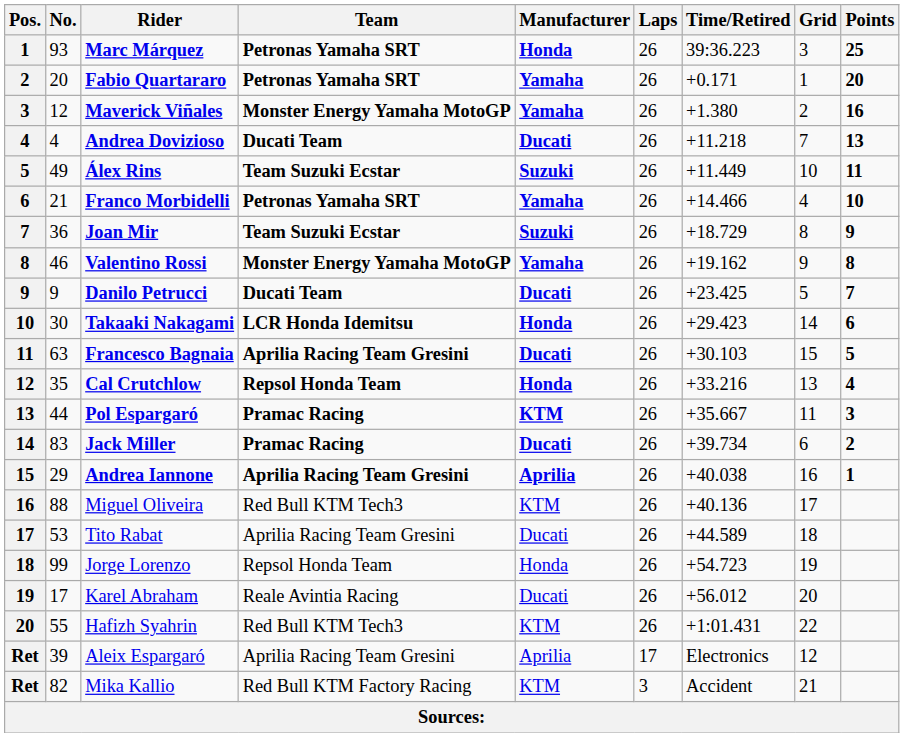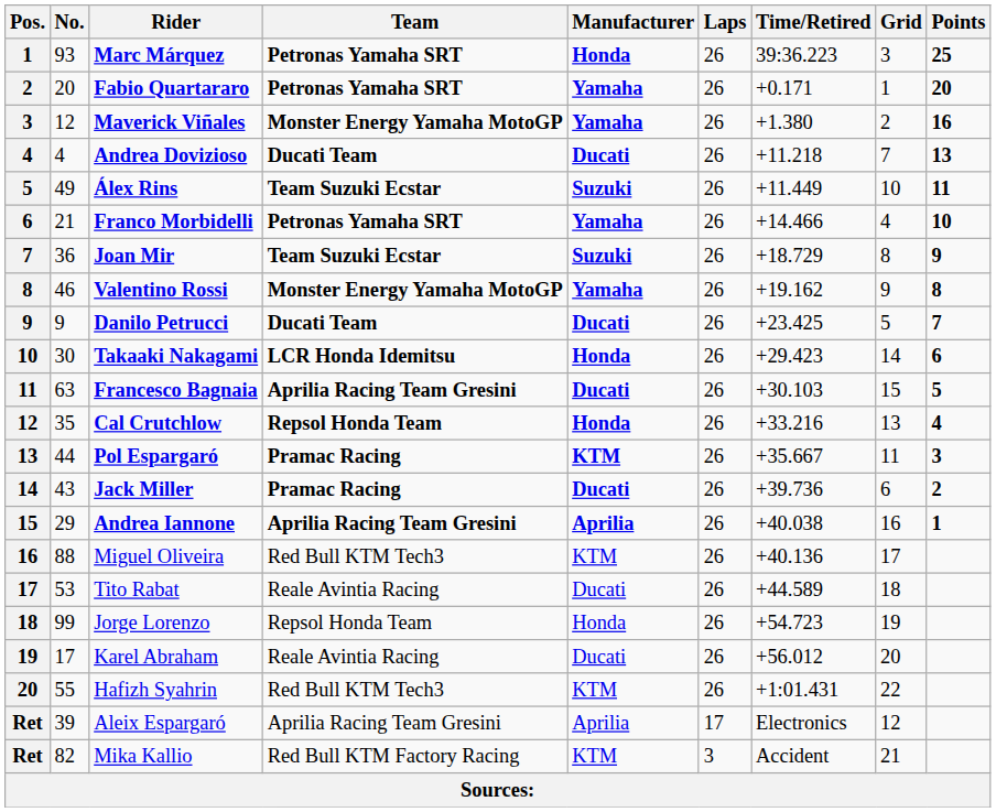Jack Miller | No.: 83 -> 43
Jack Miller | Time/Retired: +39.734 -> +39.736
Tito Rabat | Team: Aprilia Racing Team Gresini -> Reale Avintia Racing
